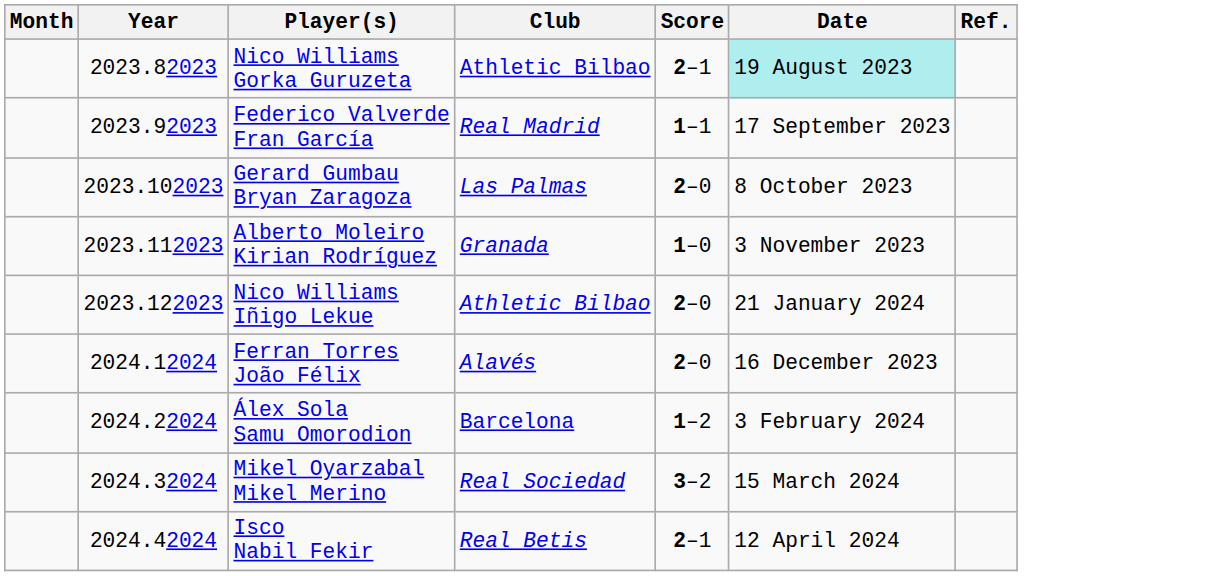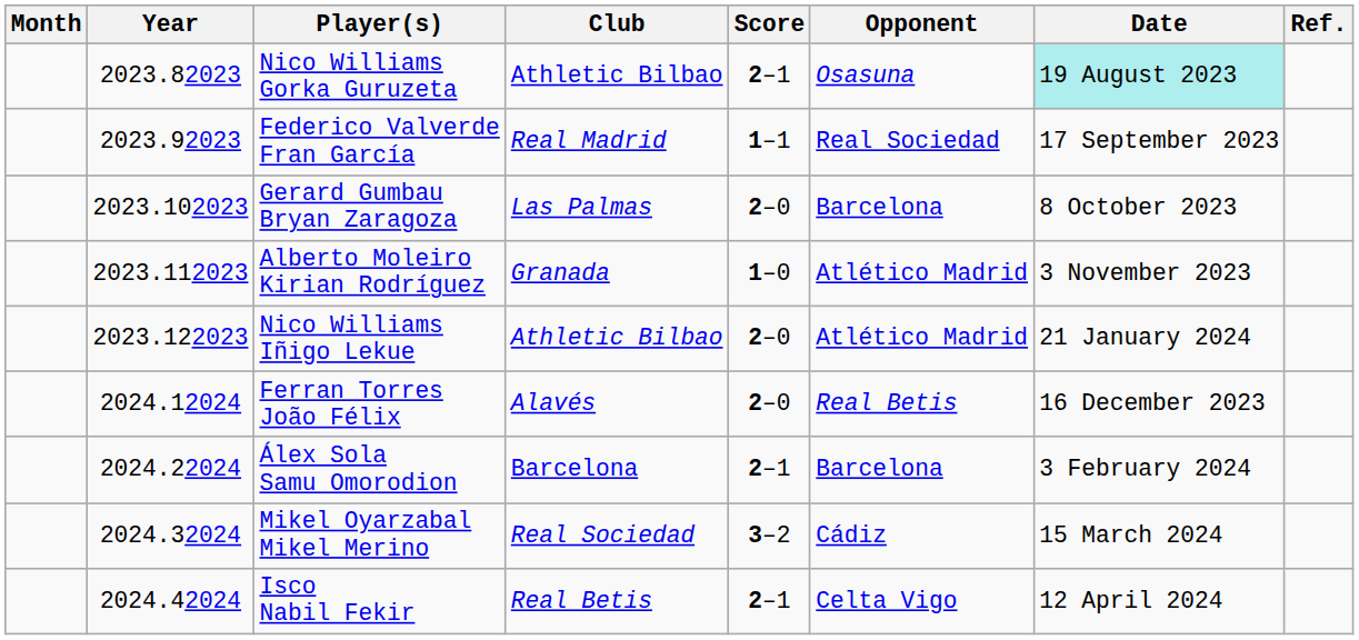+ column: Opponent | Osasuna | Real Sociedad | Barcelona | Atlético Madrid | Atlético Madrid | Real Betis | Barcelona | Cádiz | Celta Vigo
Álex Sola Samu Omorodion | Score: 1–2 -> 2–1
